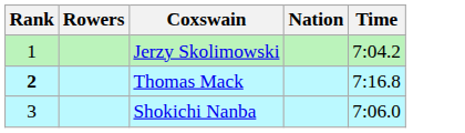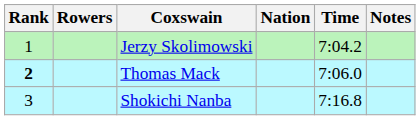+ column: Notes
Thomas Mack | Time: 7:16.8 -> 7:06.0
Shokichi Nanba | Time: 7:06.0 -> 7:16.8
